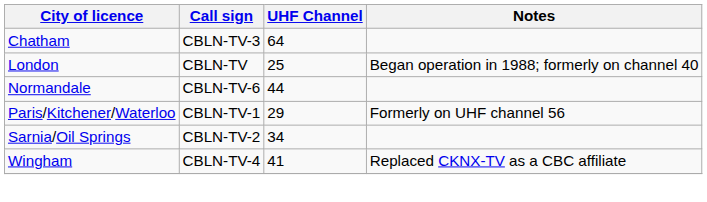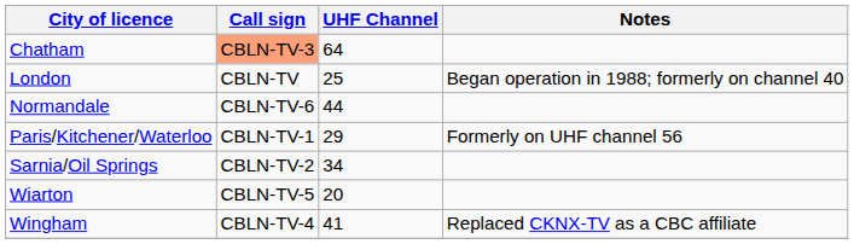Chatham | Call sign: no background -> lightsalmon background
+ row: Wiarton | CBLN-TV-5 | 20
